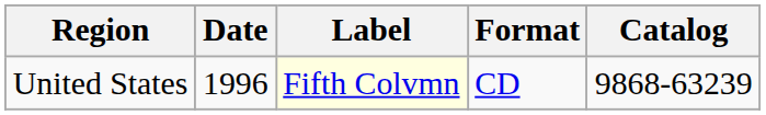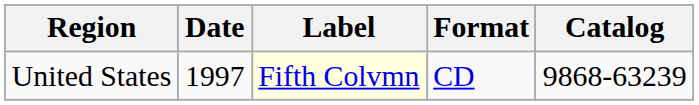United States | Date: 1996 -> 1997
